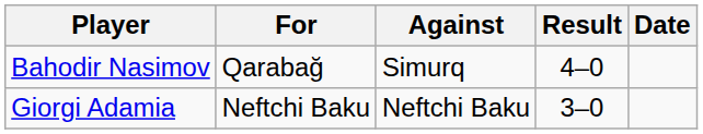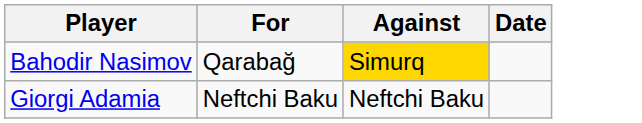- column: Result | 4–0 | 3–0
Bahodir Nasimov | Against: no background -> gold background
